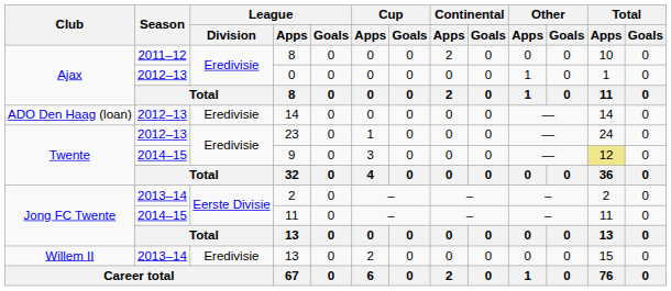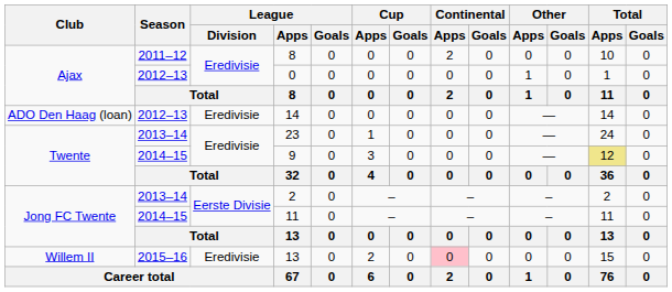23 | Season: 2012–13 -> 2013–14
Willem II / 13 | Season: 2013–14 -> 2015–16
Willem II / 13 | Continental / Apps: no background -> pink background
